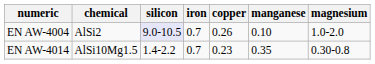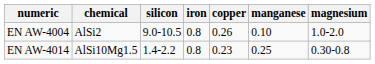EN AW-4004 | silicon: lavender background -> no background
EN AW-4004 | iron: 0.7 -> 0.8
EN AW-4014 | iron: 0.7 -> 0.8
EN AW-4014 | manganese: 0.35 -> 0.25
